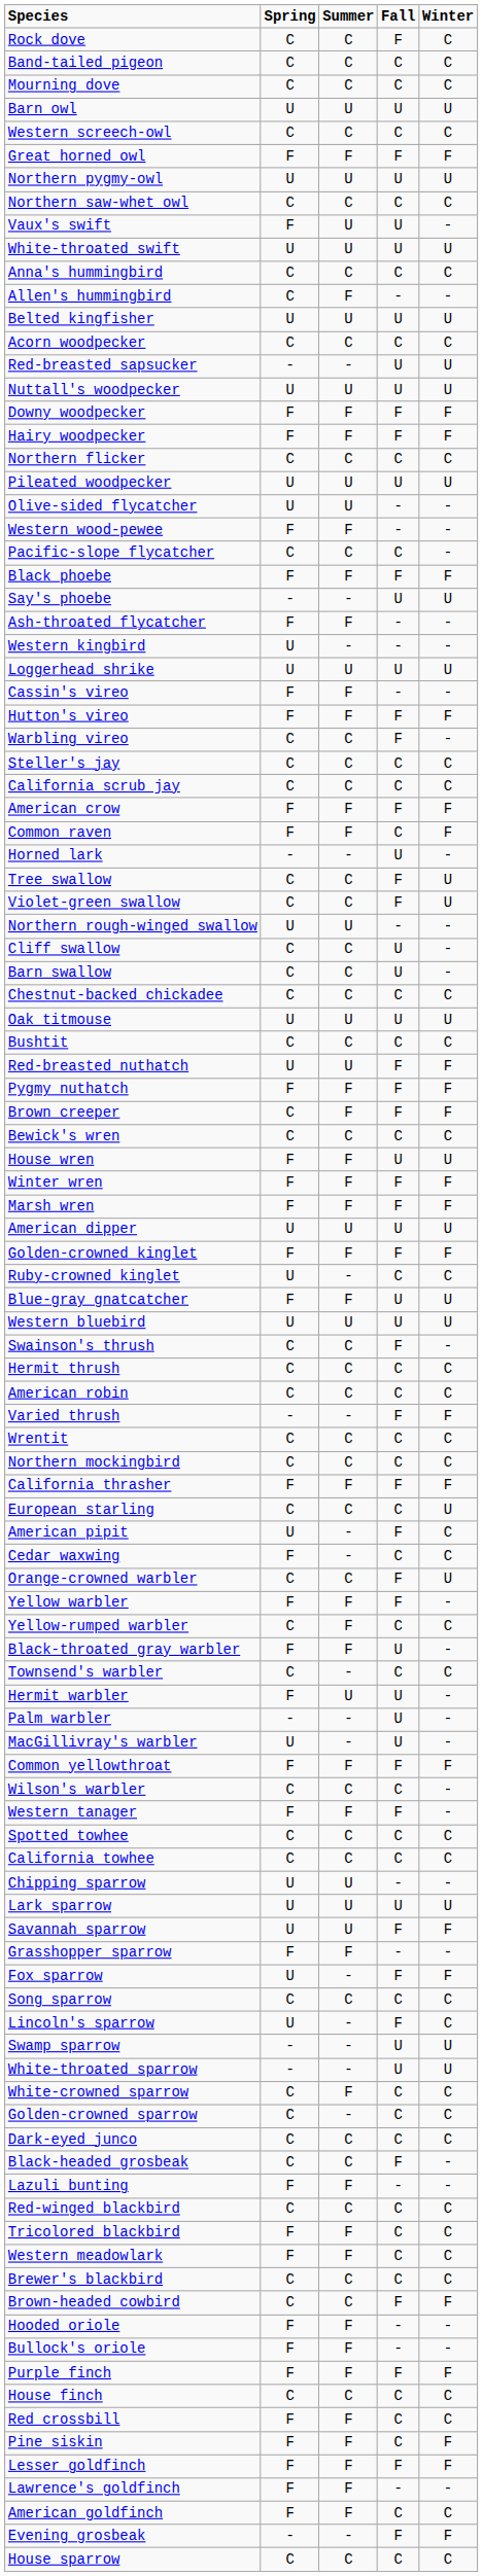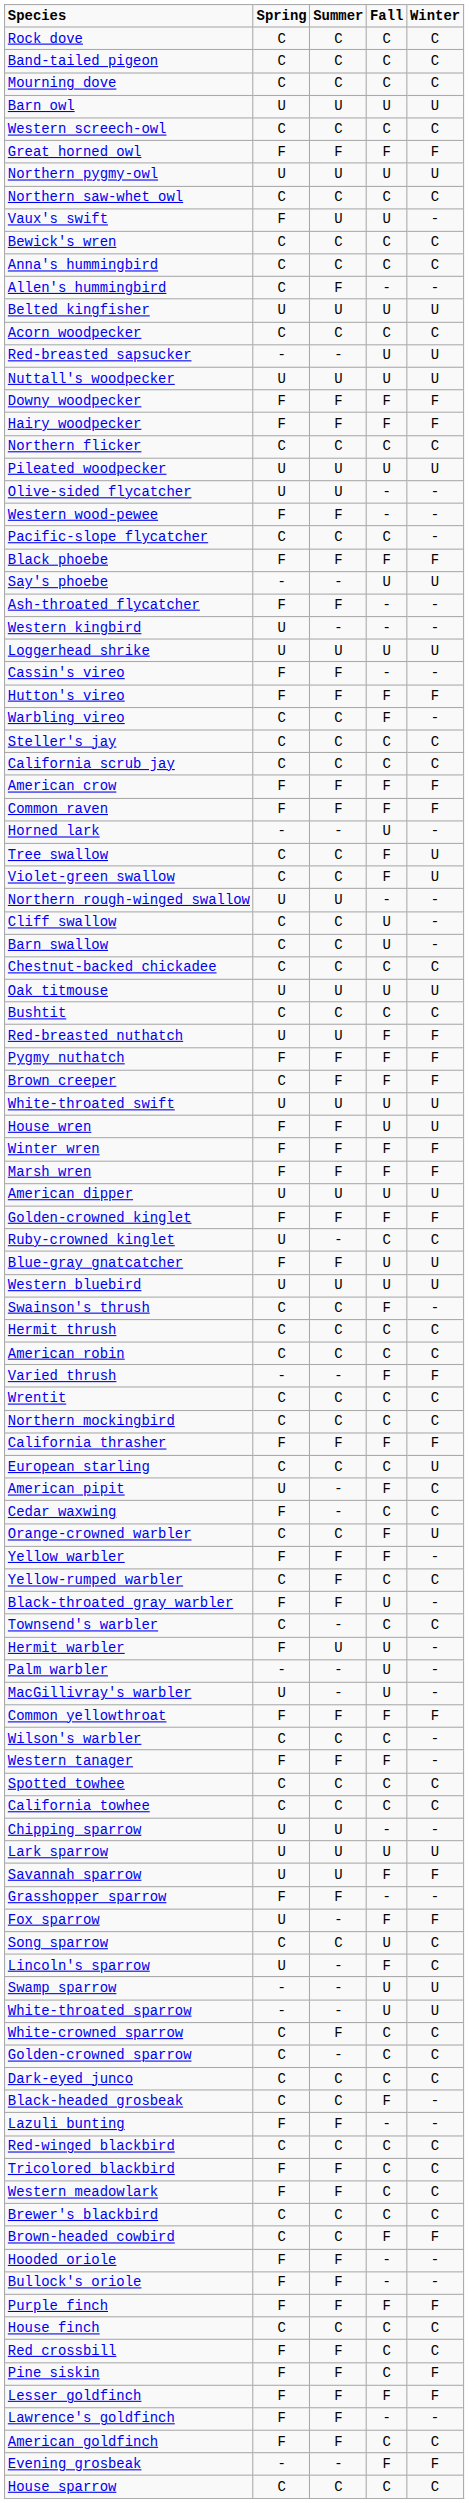Rock dove | Fall: F -> C
rows swapped: White-throated swift <-> Bewick's wren
Common raven | Fall: C -> F
Song sparrow | Fall: C -> U
